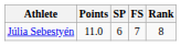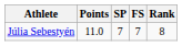Júlia Sebestyén | SP: 6 -> 7
